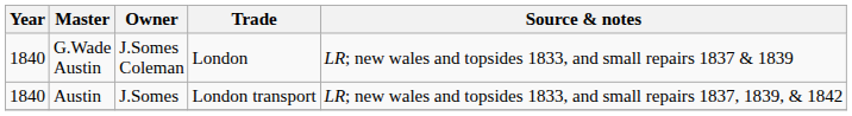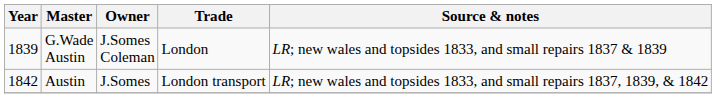G.Wade Austin | Year: 1840 -> 1839
Austin | Year: 1840 -> 1842
